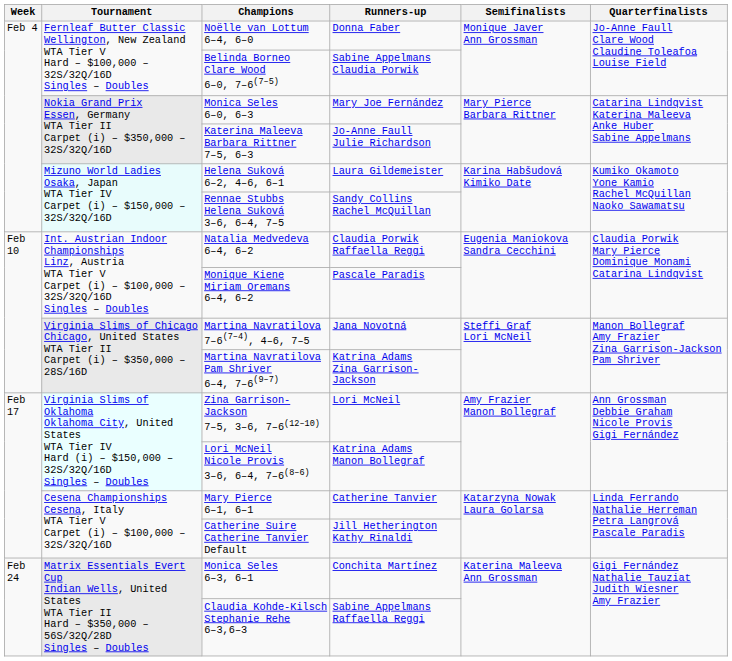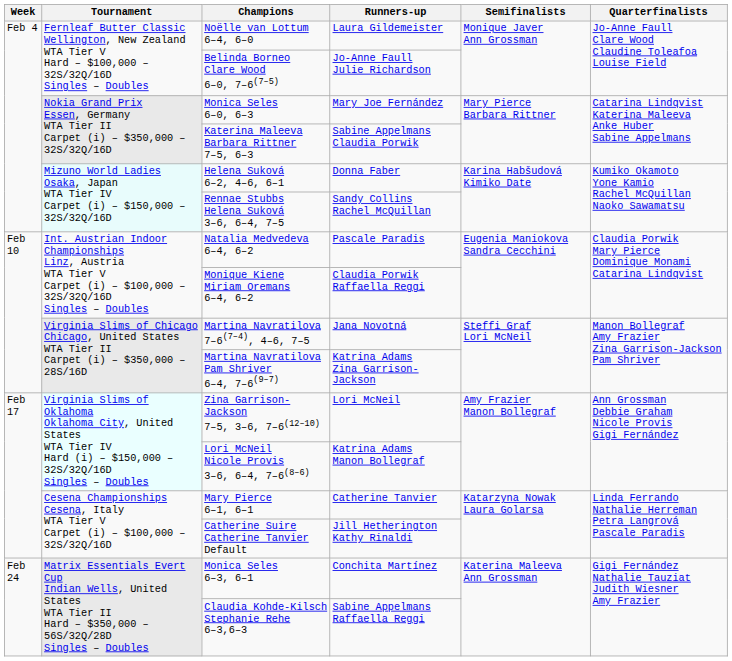Noëlle van Lottum 6–4, 6–0 | Runners-up: Donna Faber -> Laura Gildemeister
Belinda Borneo Clare Wood 6–0, 7–6(7–5) | Runners-up: Sabine Appelmans Claudia Porwik -> Jo-Anne Faull Julie Richardson
Katerina Maleeva Barbara Rittner 7–5, 6–3 | Runners-up: Jo-Anne Faull Julie Richardson -> Sabine Appelmans Claudia Porwik
Helena Suková 6–2, 4–6, 6–1 | Runners-up: Laura Gildemeister -> Donna Faber
Natalia Medvedeva 6–4, 6–2 | Runners-up: Claudia Porwik Raffaella Reggi -> Pascale Paradis
Monique Kiene Miriam Oremans 6–4, 6–2 | Runners-up: Pascale Paradis -> Claudia Porwik Raffaella Reggi
